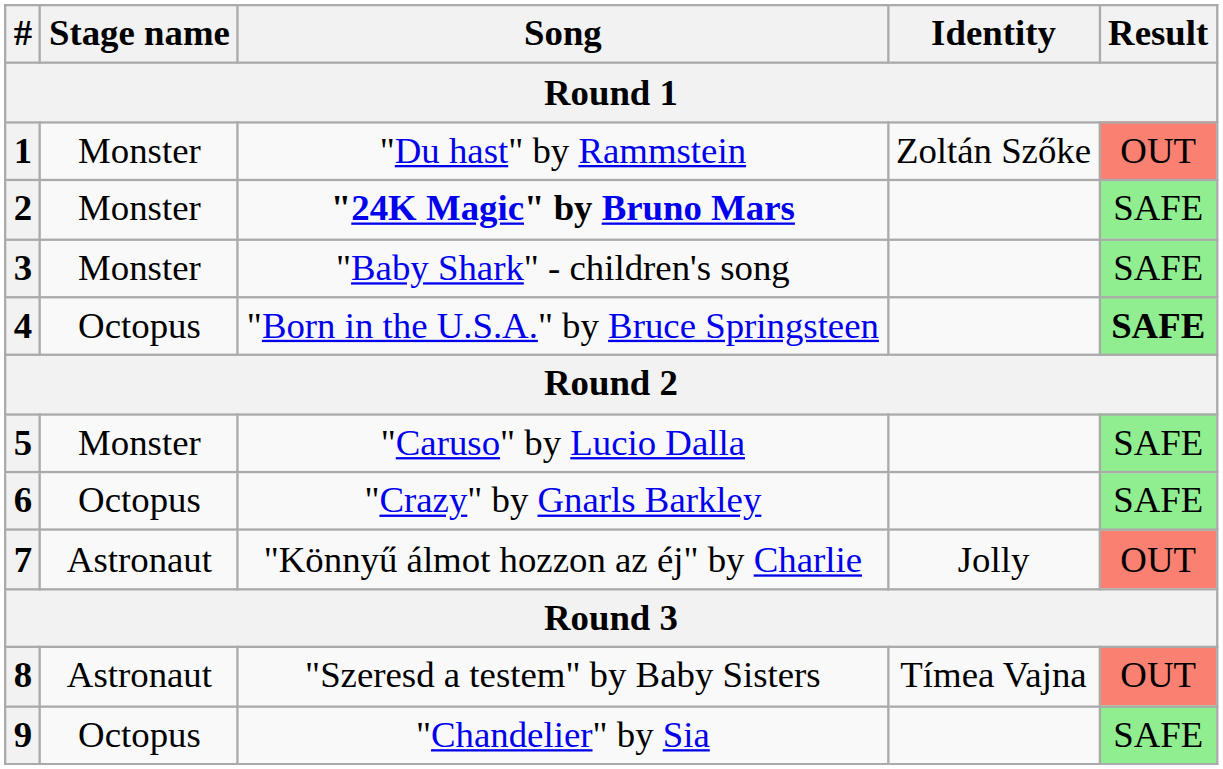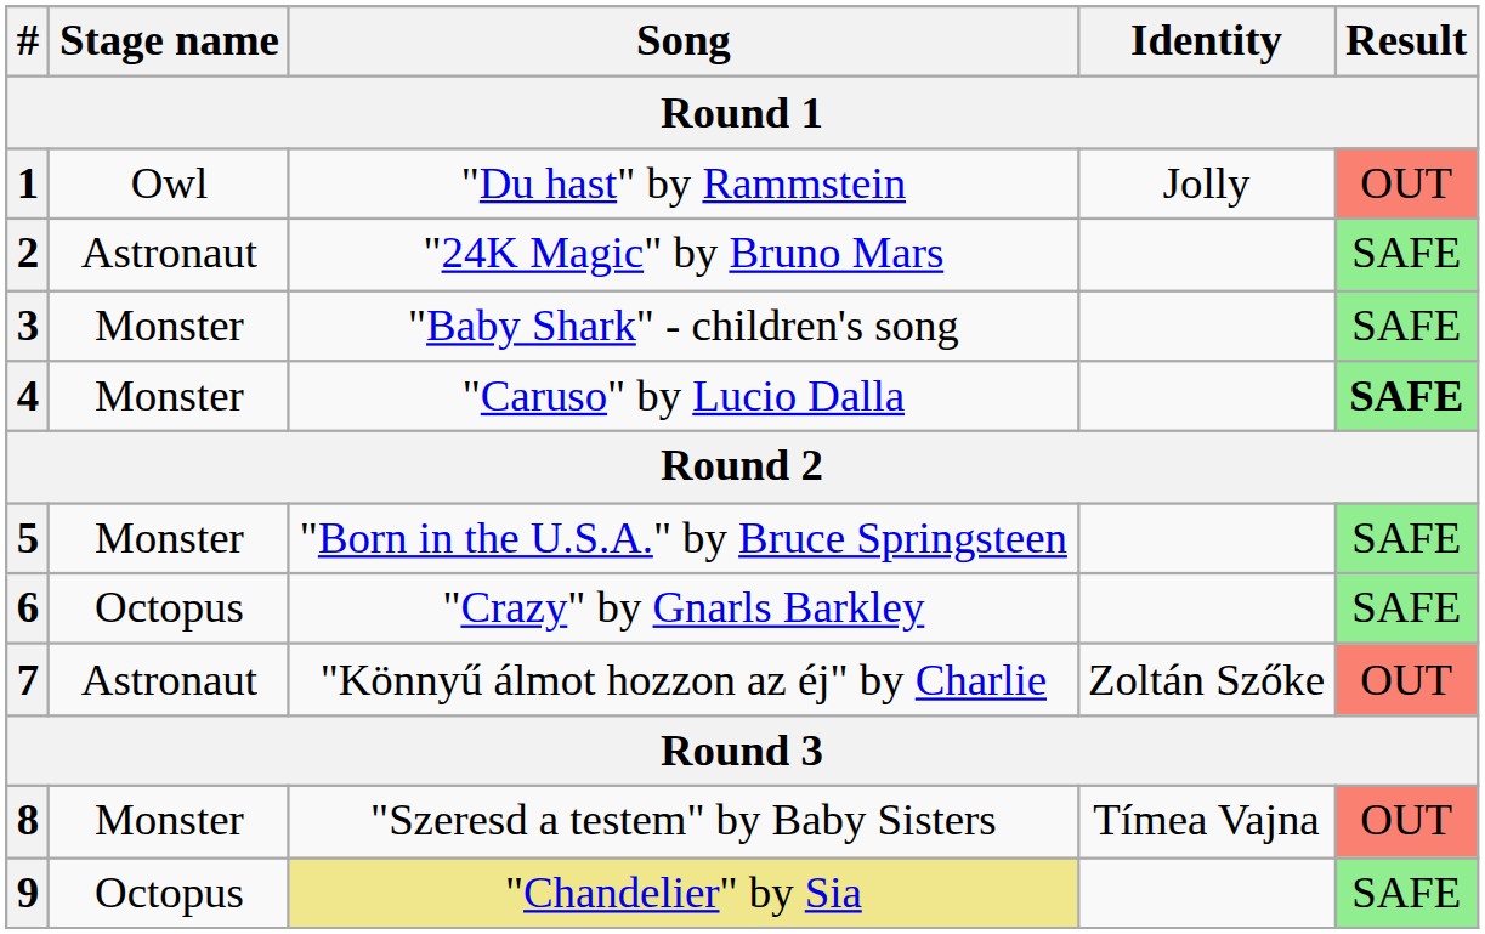1 | Stage name: Monster -> Owl
1 | Identity: Zoltán Szőke -> Jolly
2 | Stage name: Monster -> Astronaut
2 | Song: bold -> normal
4 | Stage name: Octopus -> Monster
4 | Song: "Born in the U.S.A." by Bruce Springsteen -> "Caruso" by Lucio Dalla
5 | Song: "Caruso" by Lucio Dalla -> "Born in the U.S.A." by Bruce Springsteen
7 | Identity: Jolly -> Zoltán Szőke
8 | Stage name: Astronaut -> Monster
9 | Song: no background -> khaki background
